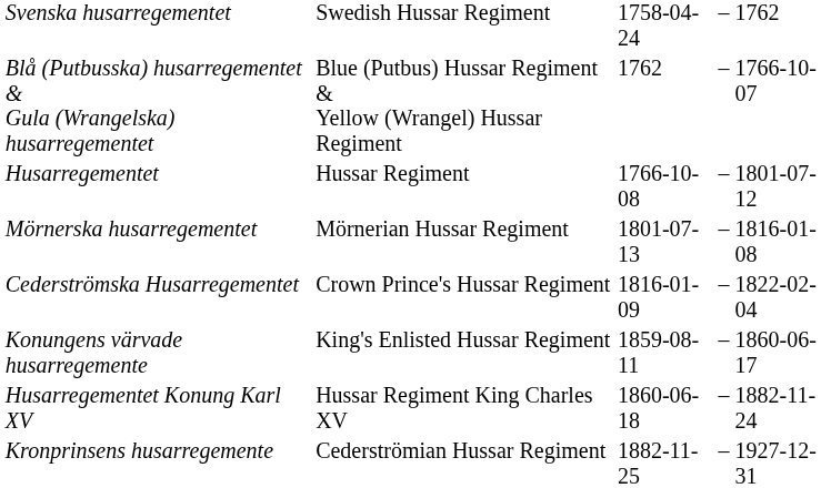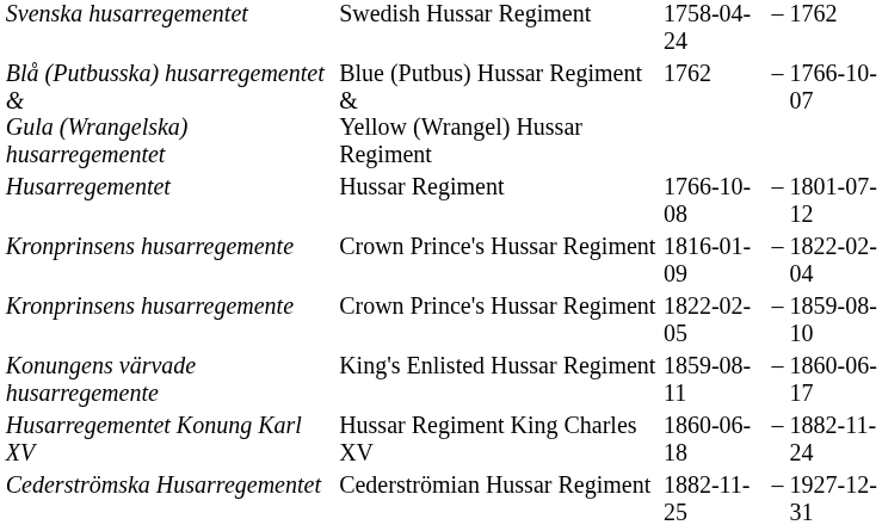- row: Mörnerska husarregementet | Mörnerian Hussar Regiment | 1801-07-13 | – | 1816-01-08
1816-01-09 | column 1: Cederströmska Husarregementet -> Kronprinsens husarregemente
+ row: Kronprinsens husarregemente | Crown Prince's Hussar Regiment | 1822-02-05 | – | 1859-08-10
1882-11-25 | column 1: Kronprinsens husarregemente -> Cederströmska Husarregementet
